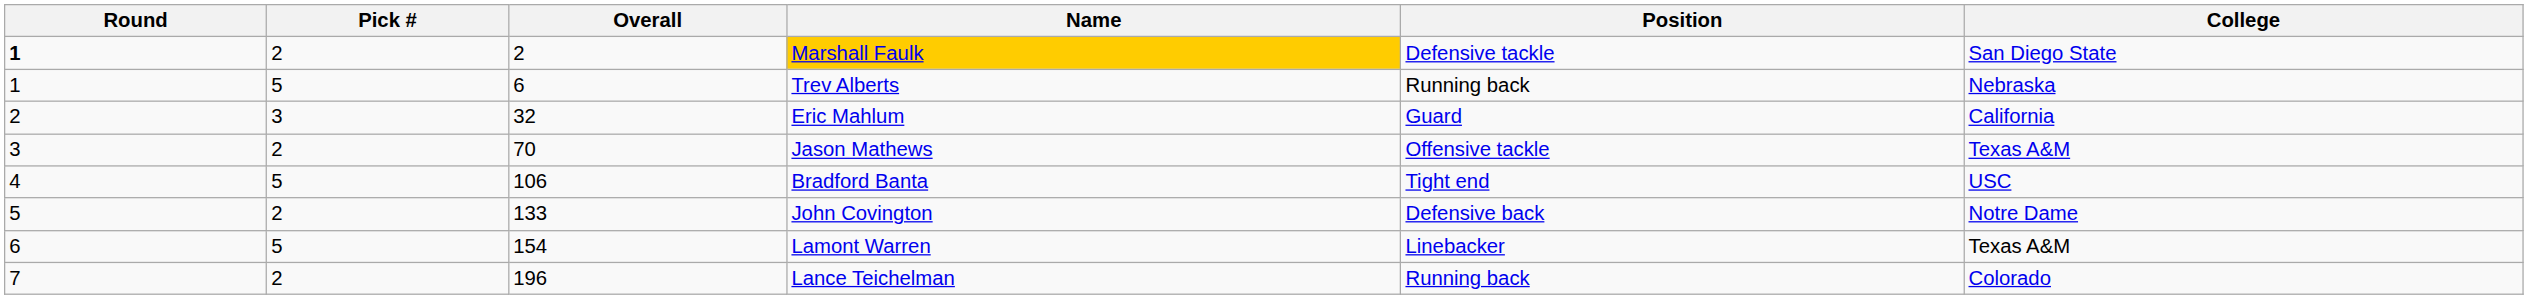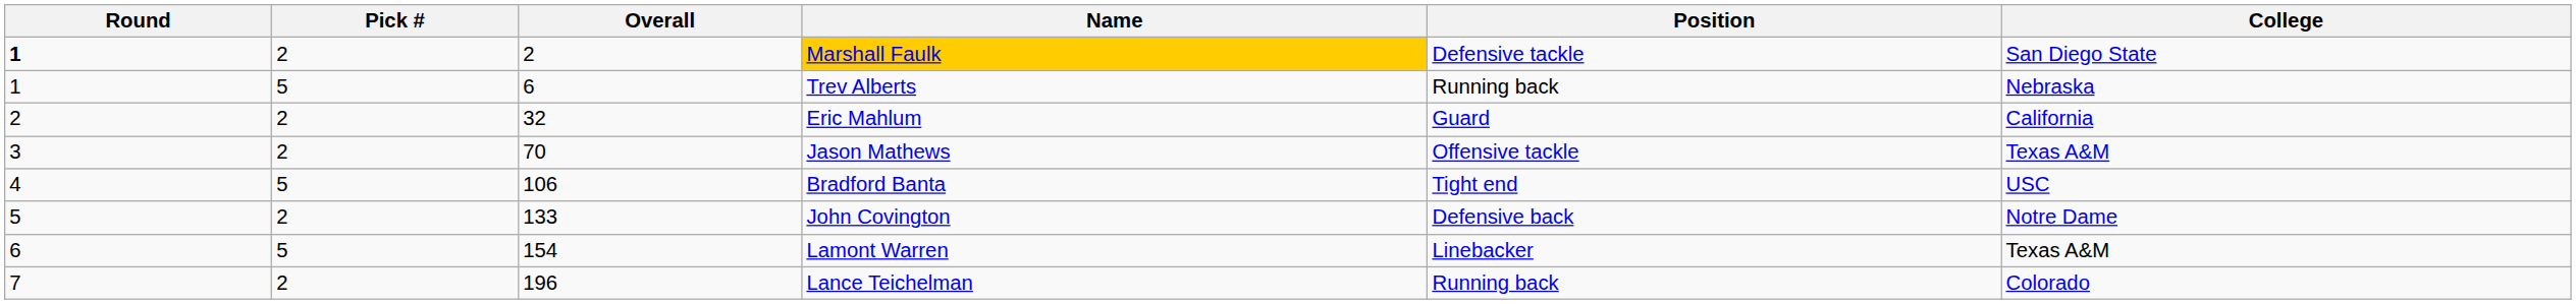Eric Mahlum | Pick #: 3 -> 2
